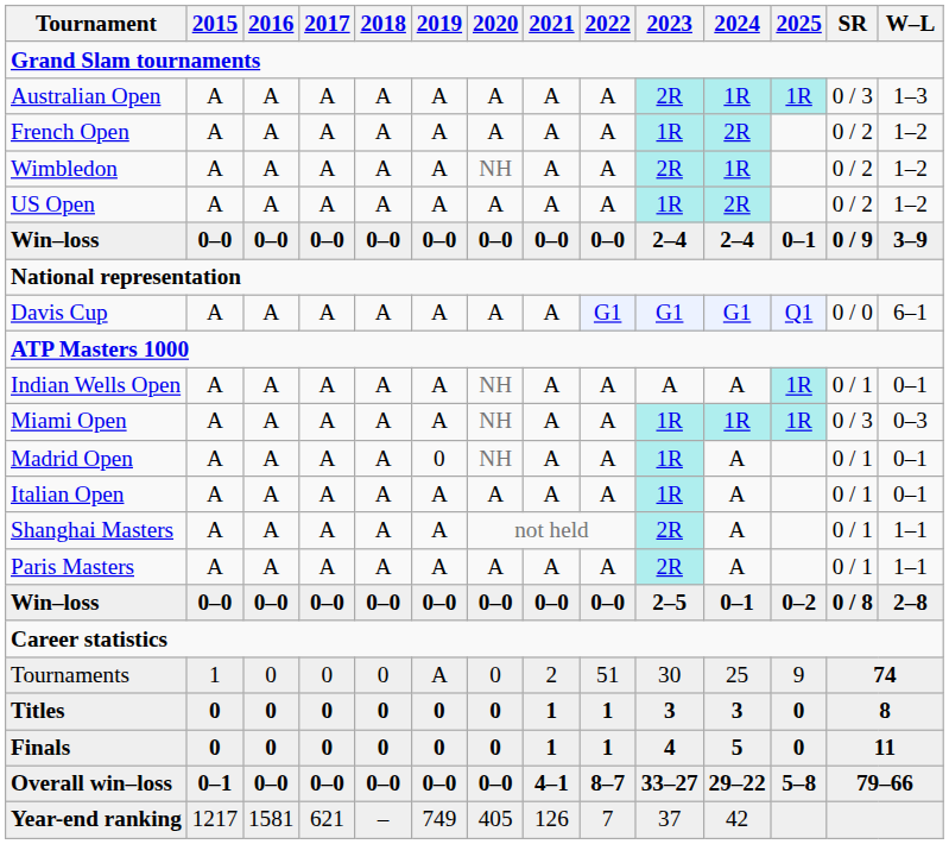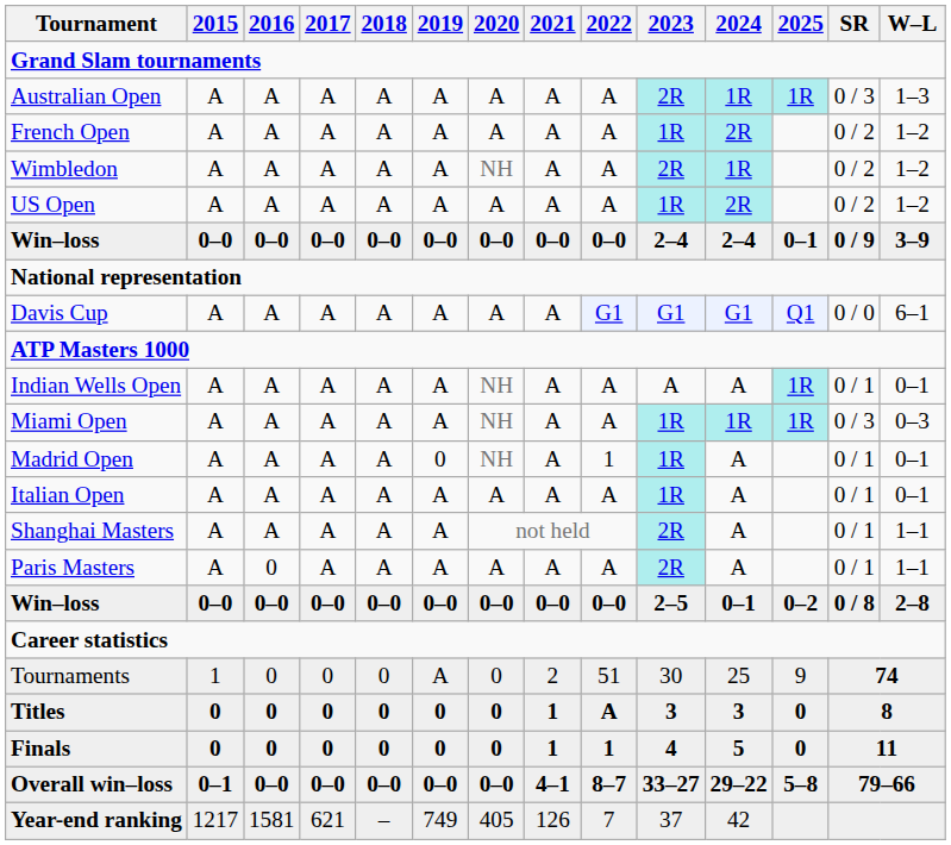Madrid Open | 2022: A -> 1
Paris Masters | 2016: A -> 0
Titles | 2022: 1 -> A
